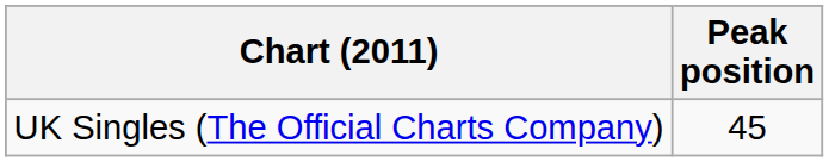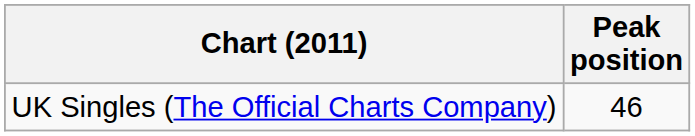UK Singles (The Official Charts Company) | Peak position: 45 -> 46
